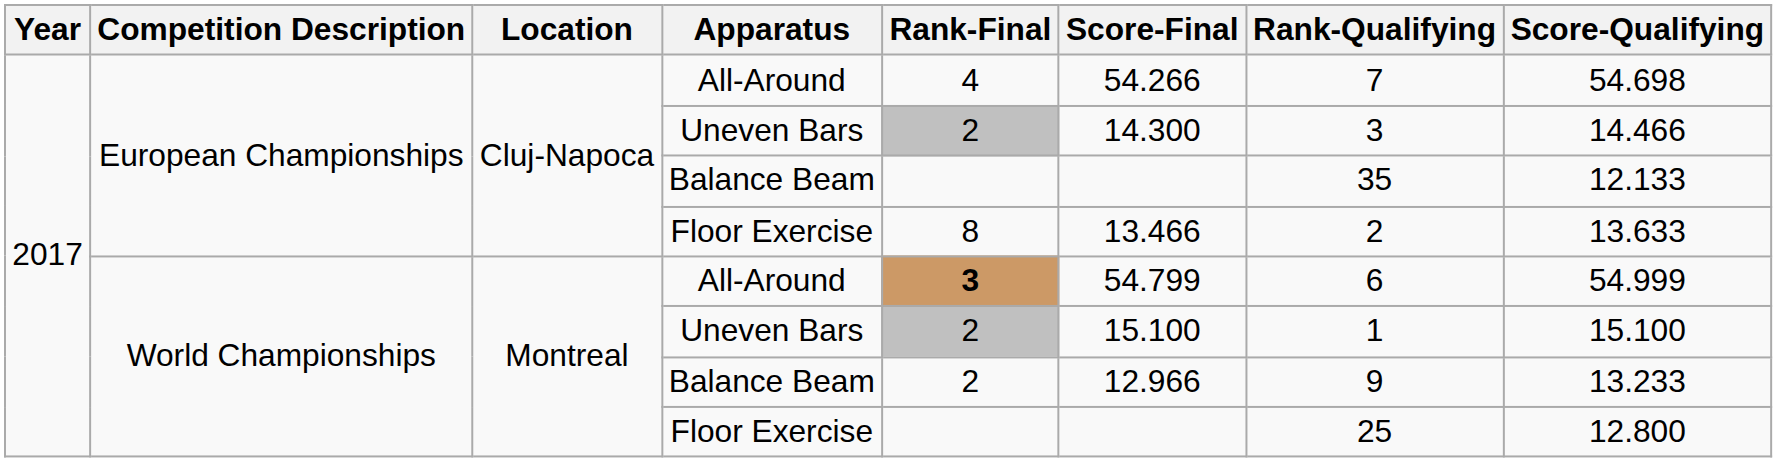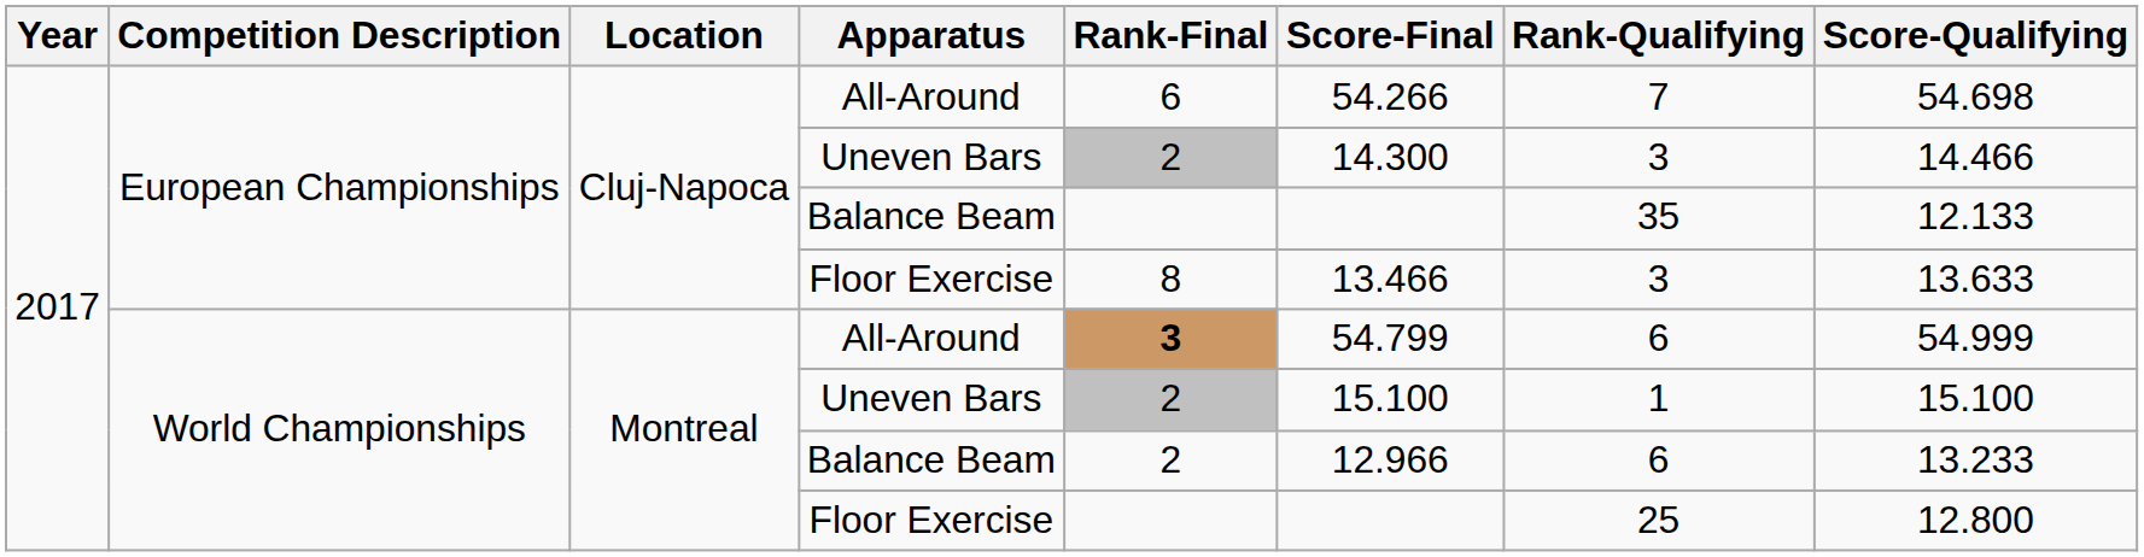European Championships / All-Around | Rank-Final: 4 -> 6
European Championships / Floor Exercise | Rank-Qualifying: 2 -> 3
World Championships / Balance Beam | Rank-Qualifying: 9 -> 6
